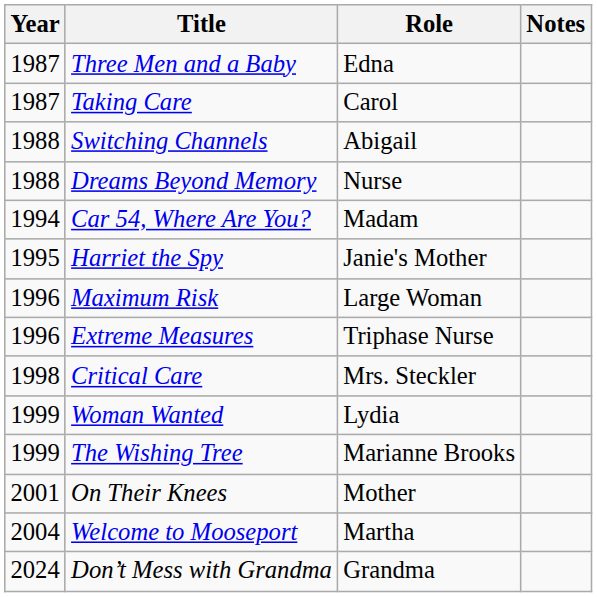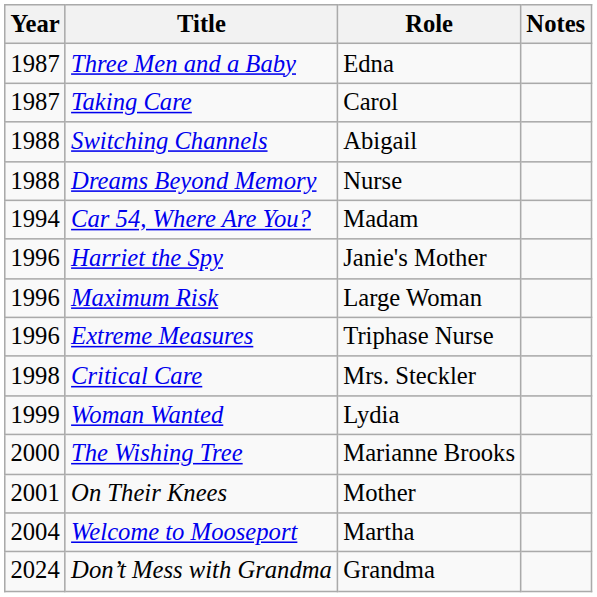Harriet the Spy | Year: 1995 -> 1996
The Wishing Tree | Year: 1999 -> 2000
